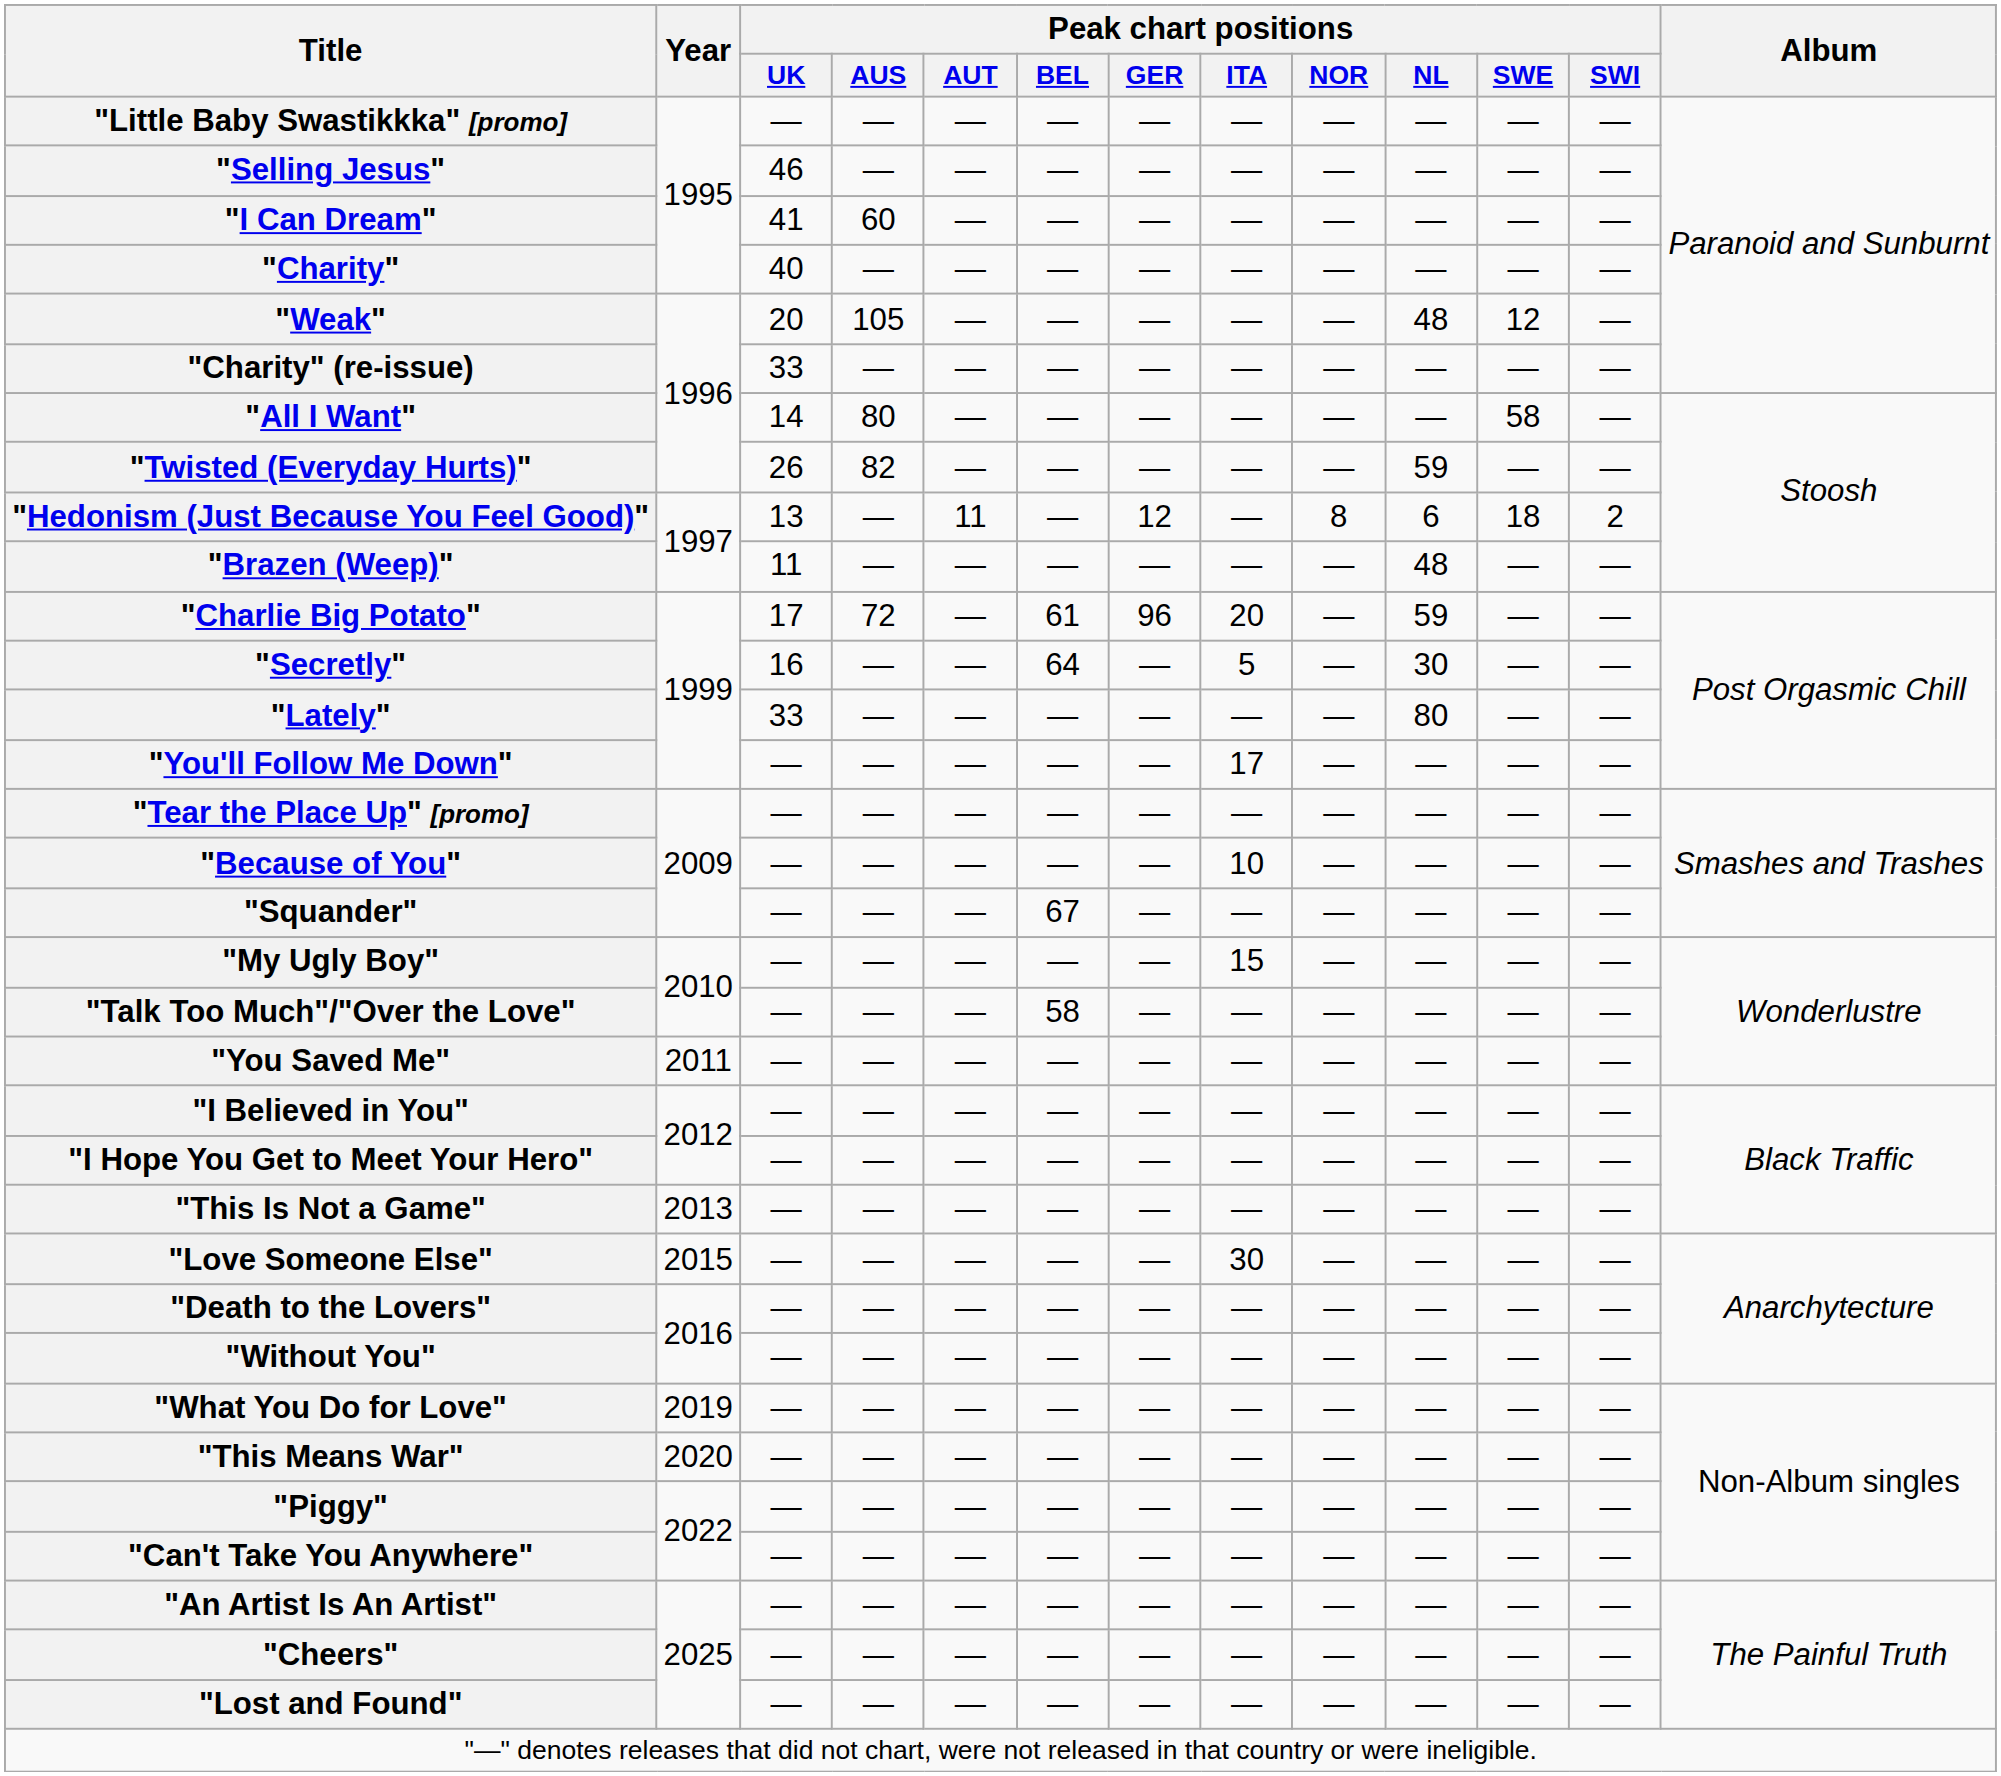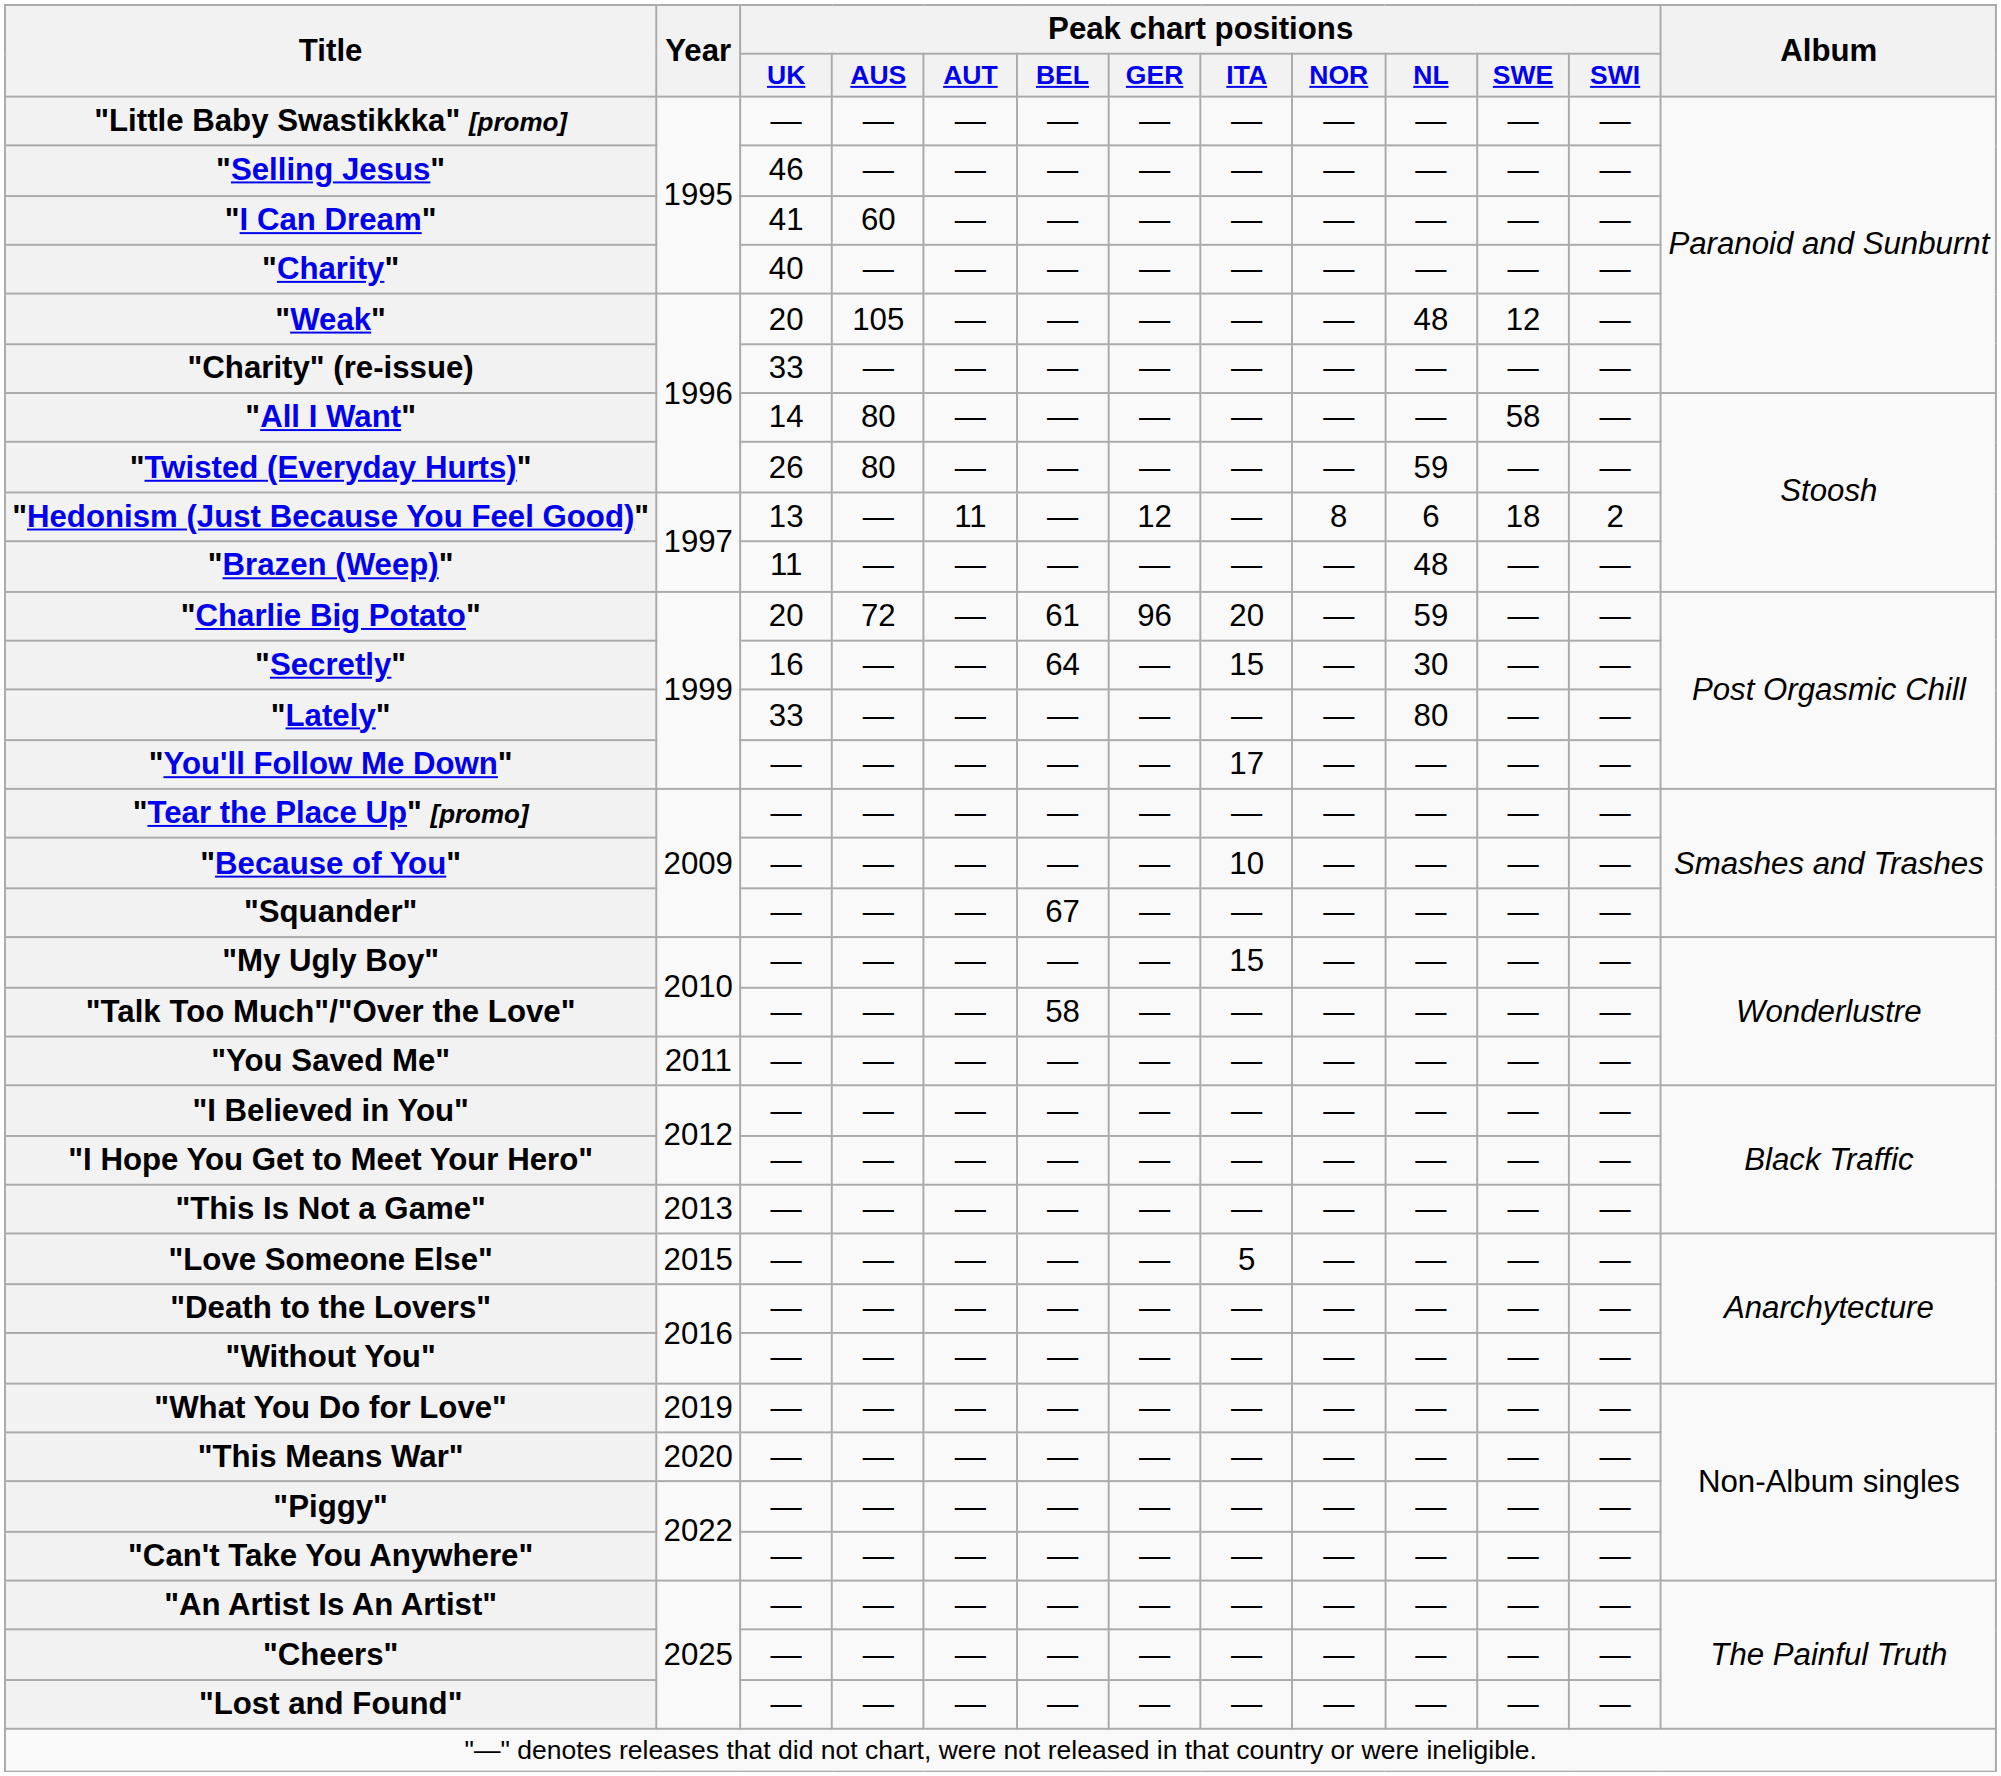"Twisted (Everyday Hurts)" | Peak chart positions / AUS: 82 -> 80
"Charlie Big Potato" | Peak chart positions / UK: 17 -> 20
"Secretly" | Peak chart positions / ITA: 5 -> 15
"Love Someone Else" | Peak chart positions / ITA: 30 -> 5
